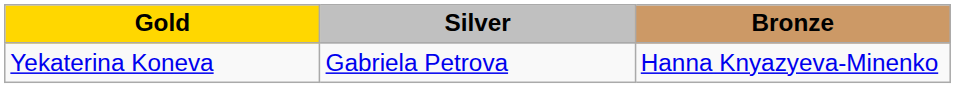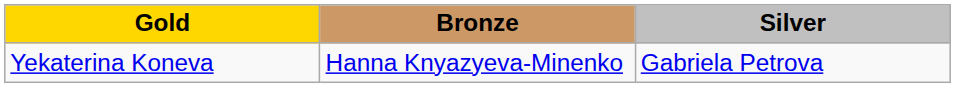columns swapped: Silver <-> Bronze
